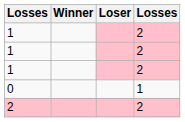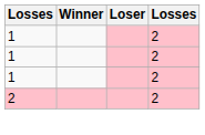- row: 0 | 1
